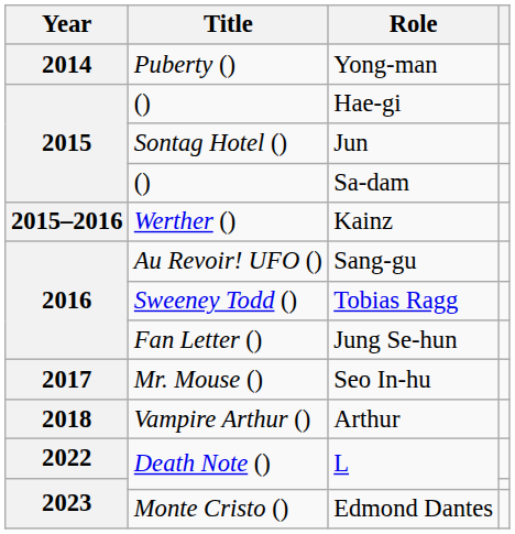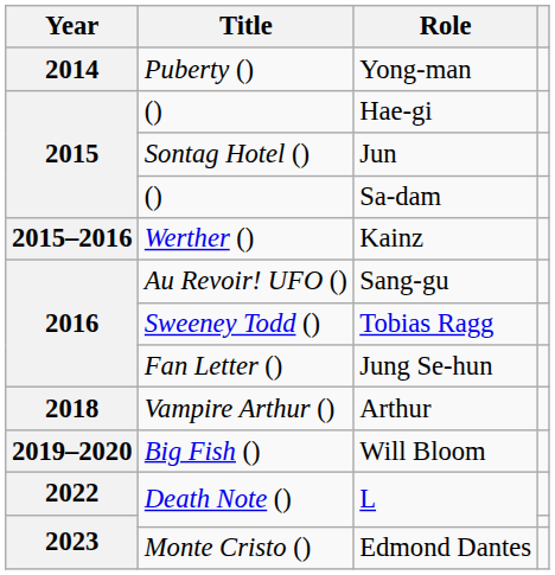- row: 2017 | Mr. Mouse () | Seo In-hu
+ row: 2019–2020 | Big Fish () | Will Bloom
